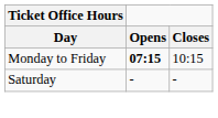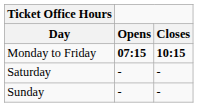Monday to Friday | Closes: normal -> bold
+ row: Sunday | - | -
